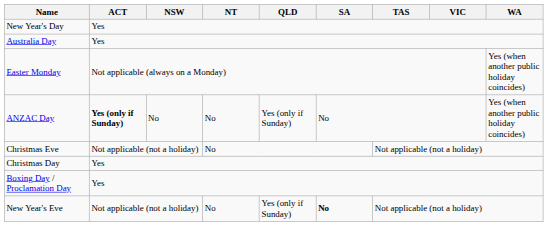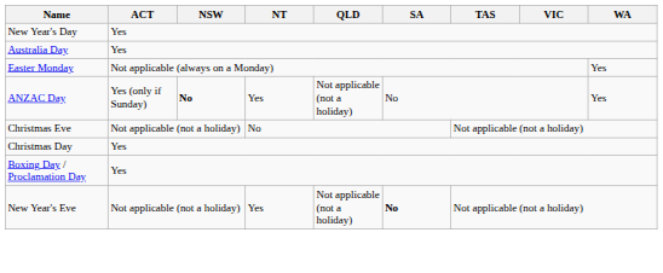Easter Monday | WA: Yes (when another public holiday coincides) -> Yes
ANZAC Day | ACT: bold -> normal
ANZAC Day | NSW: normal -> bold
ANZAC Day | NT: No -> Yes
ANZAC Day | QLD: Yes (only if Sunday) -> Not applicable (not a holiday)
ANZAC Day | WA: Yes (when another public holiday coincides) -> Yes
New Year's Eve | NT: No -> Yes
New Year's Eve | QLD: Yes (only if Sunday) -> Not applicable (not a holiday)
